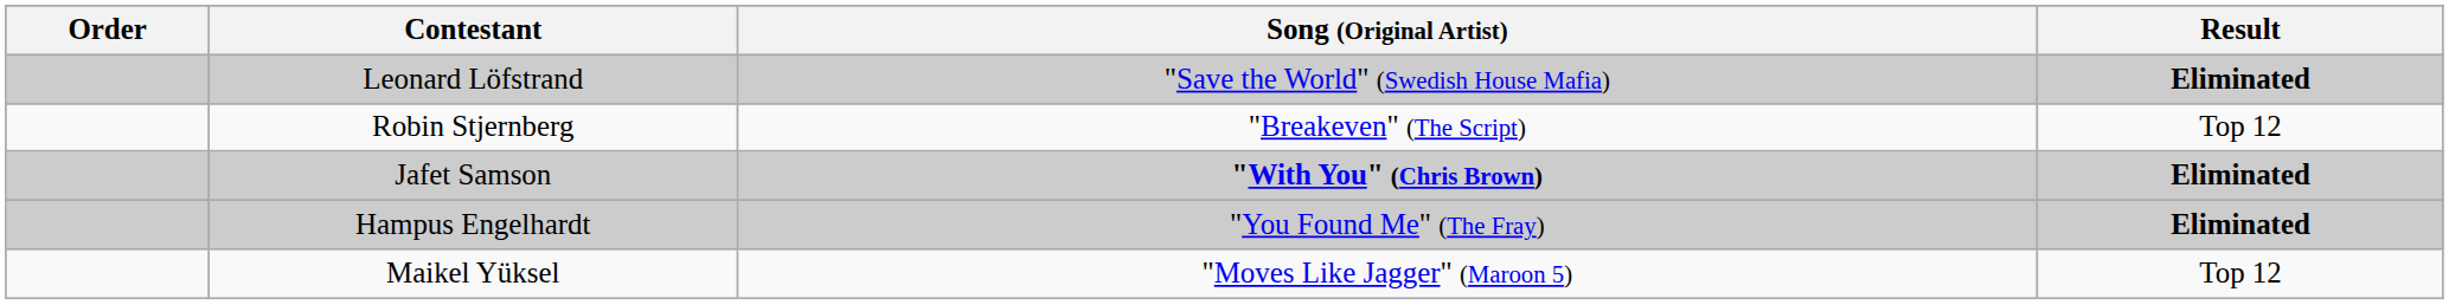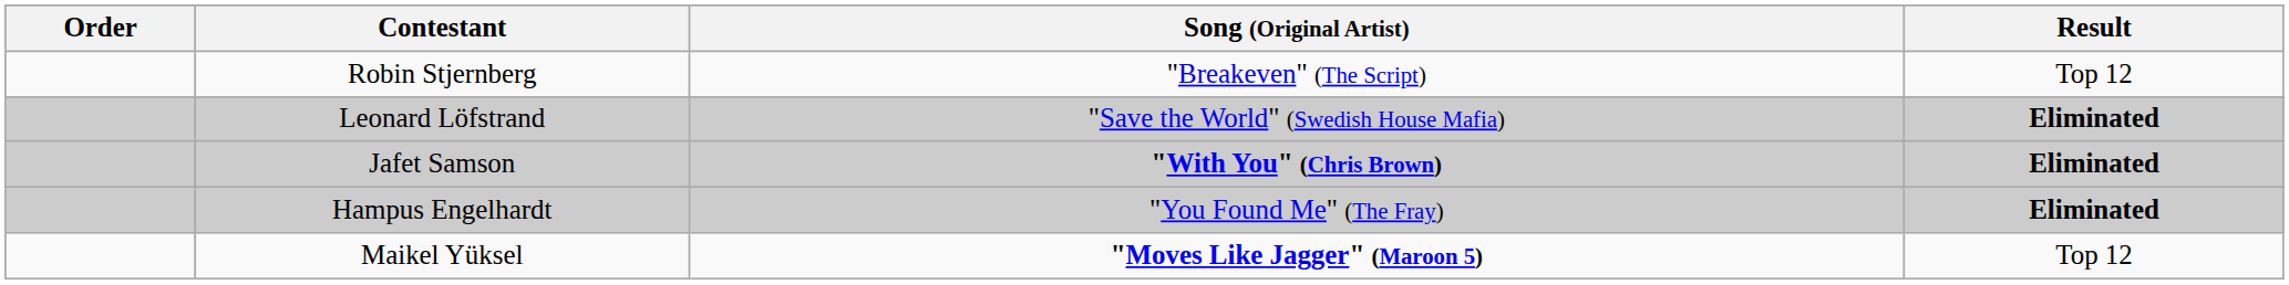rows swapped: Robin Stjernberg <-> Leonard Löfstrand
Maikel Yüksel | Song (Original Artist): normal -> bold
